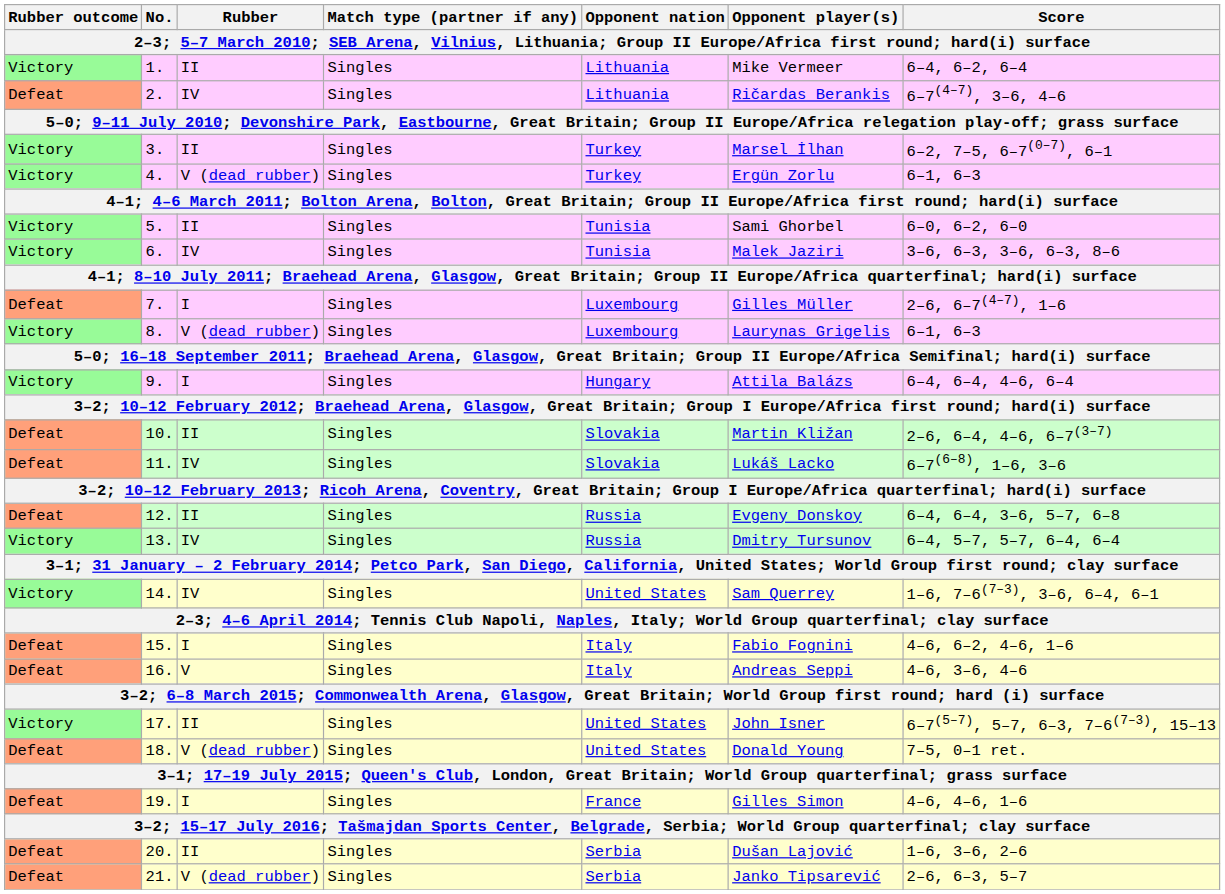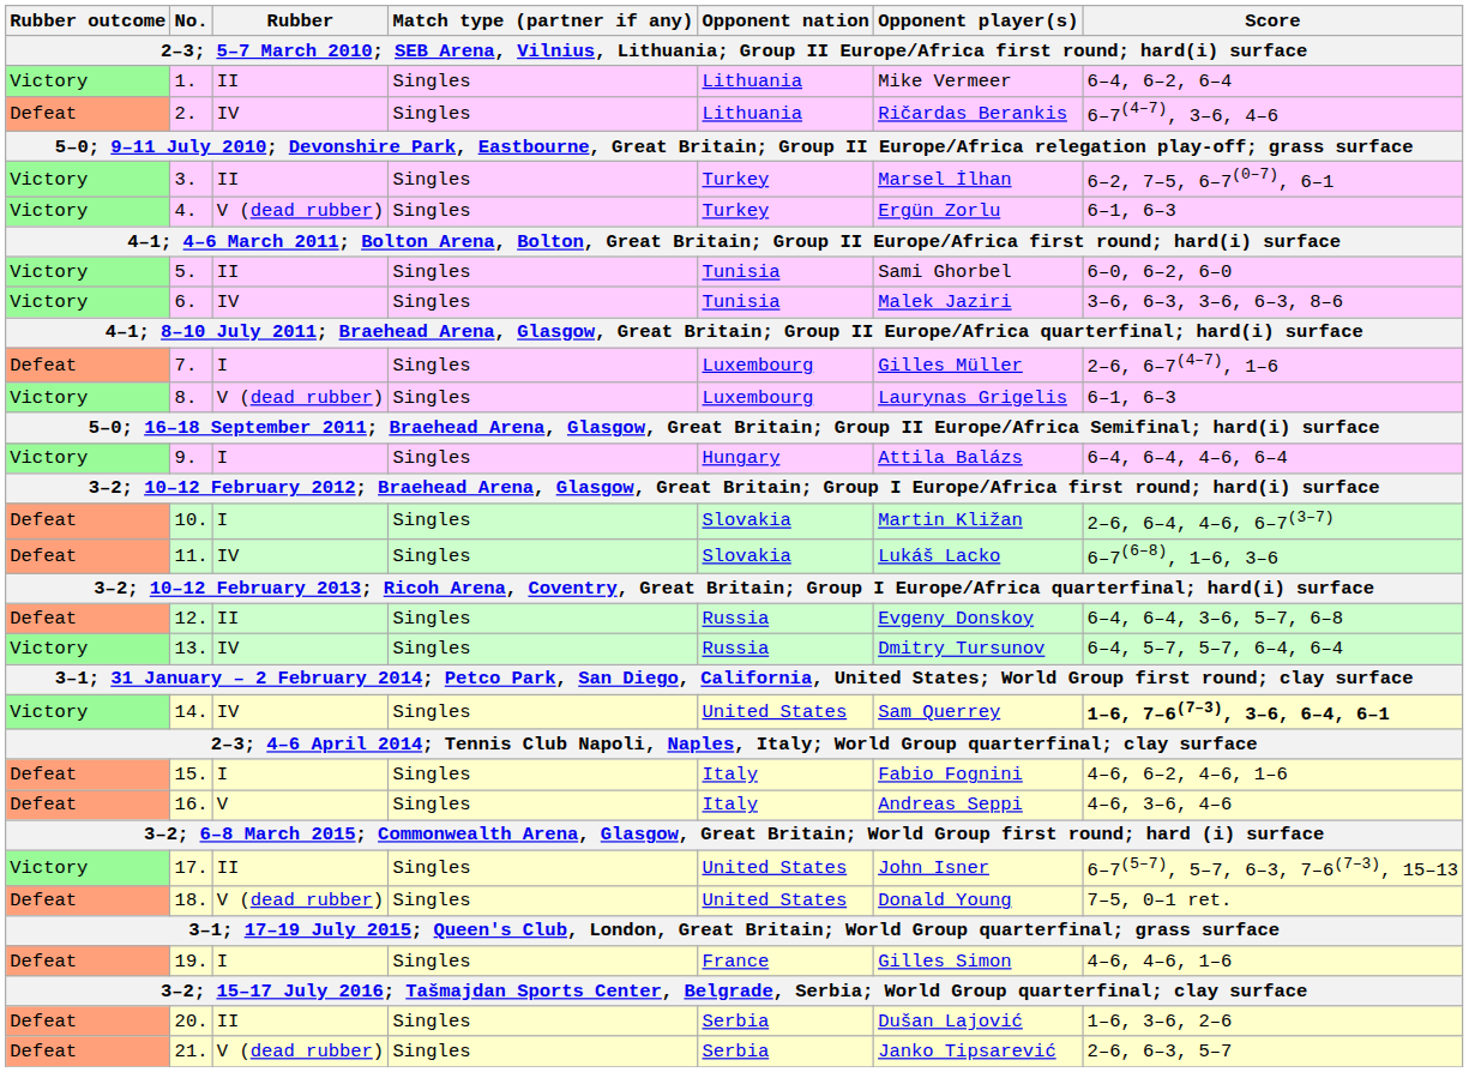10. | Rubber: II -> I
14. | Score: normal -> bold
